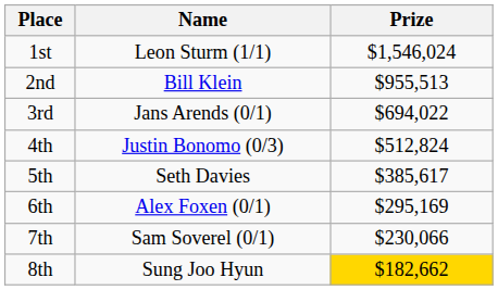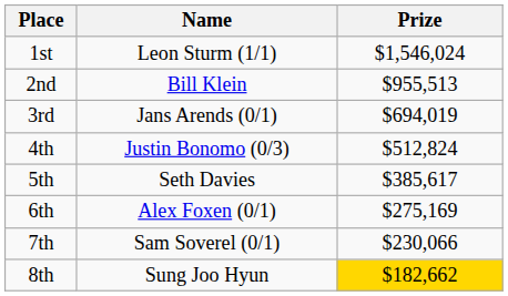3rd | Prize: $694,022 -> $694,019
6th | Prize: $295,169 -> $275,169
